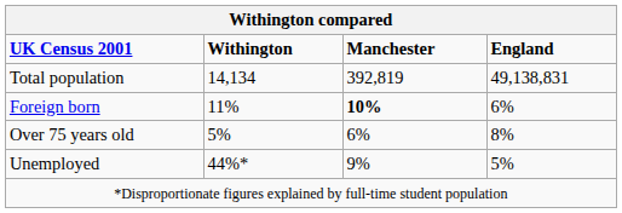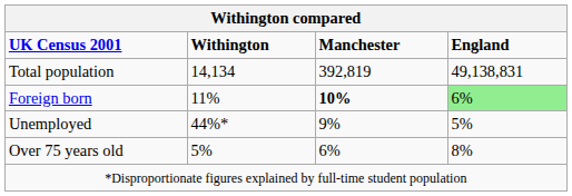Foreign born | England: no background -> lightgreen background
rows swapped: Over 75 years old <-> Unemployed
